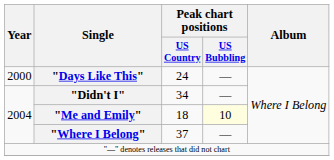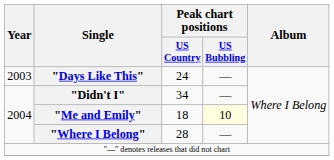"Days Like This" | Year: 2000 -> 2003
"Where I Belong" | Peak chart positions / US Country: 37 -> 28
